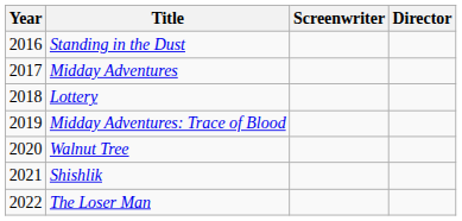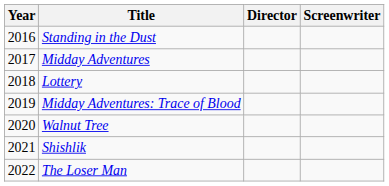columns swapped: Director <-> Screenwriter
